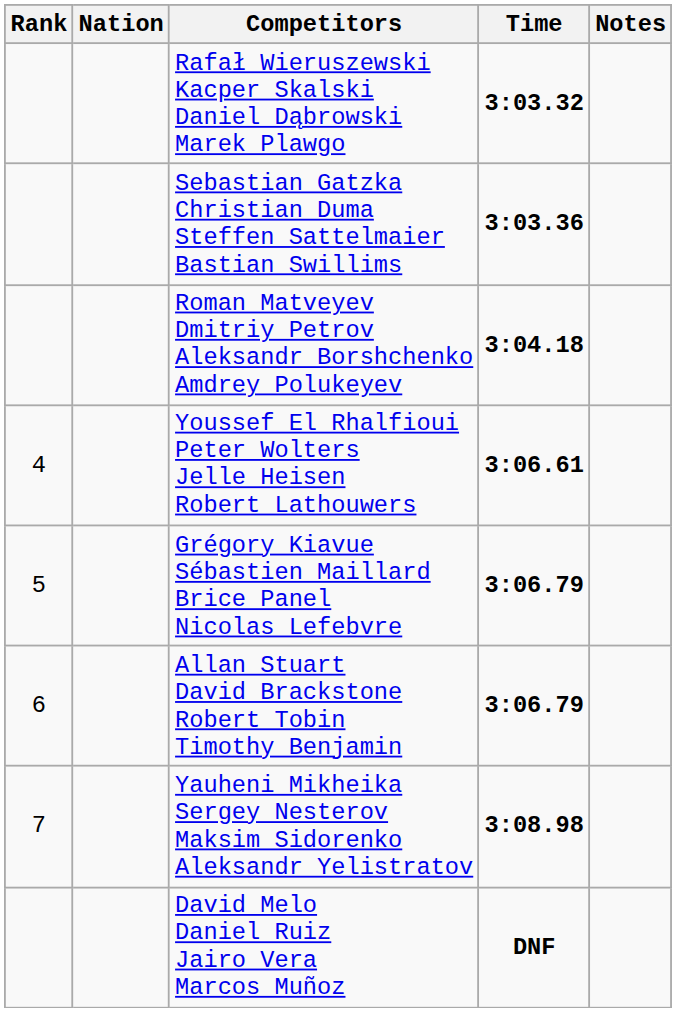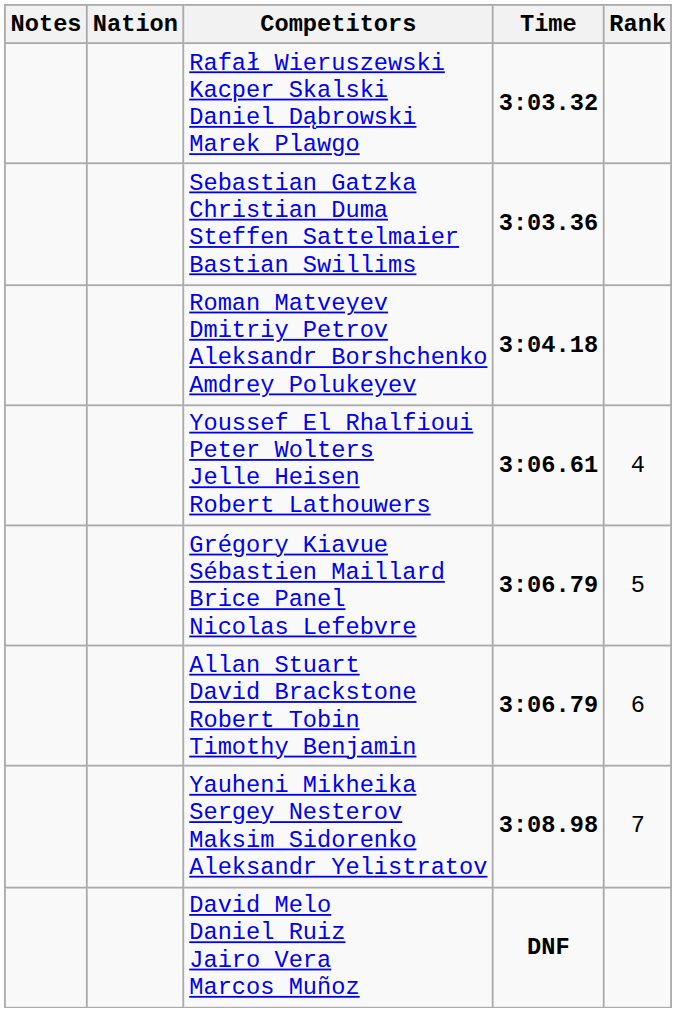columns swapped: Rank <-> Notes
